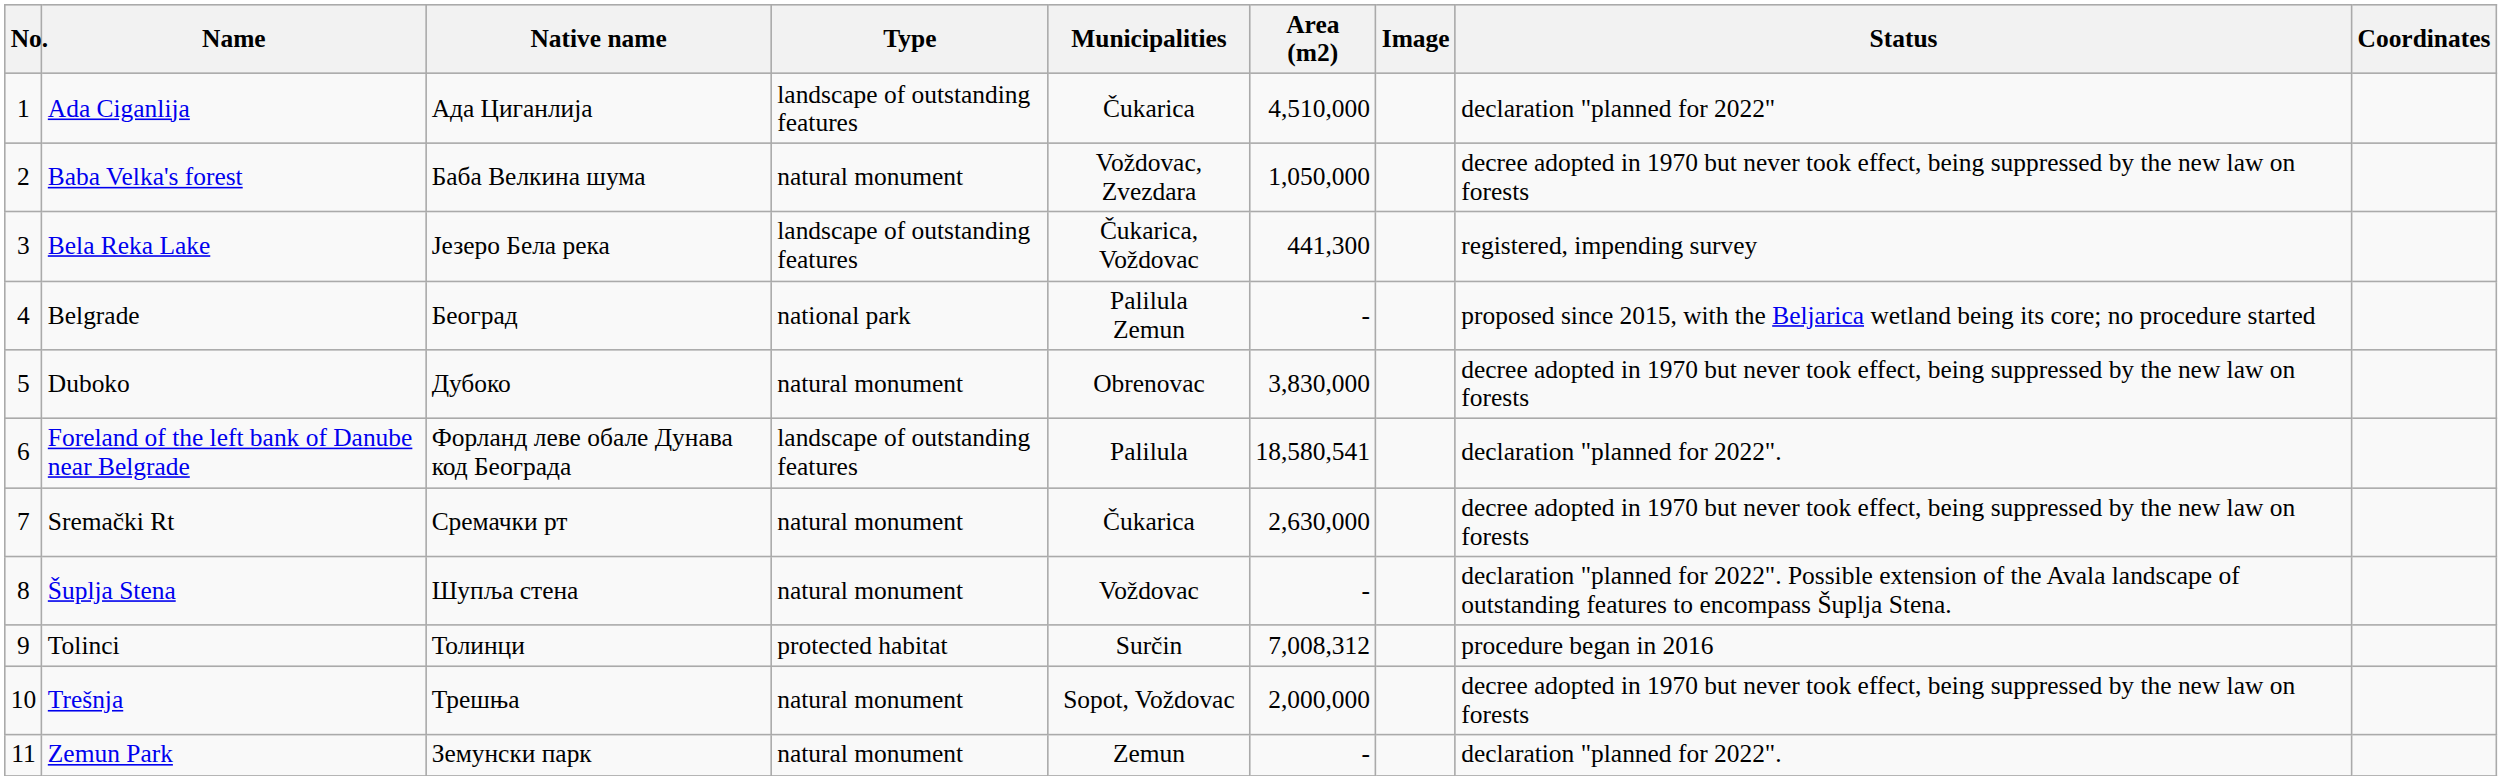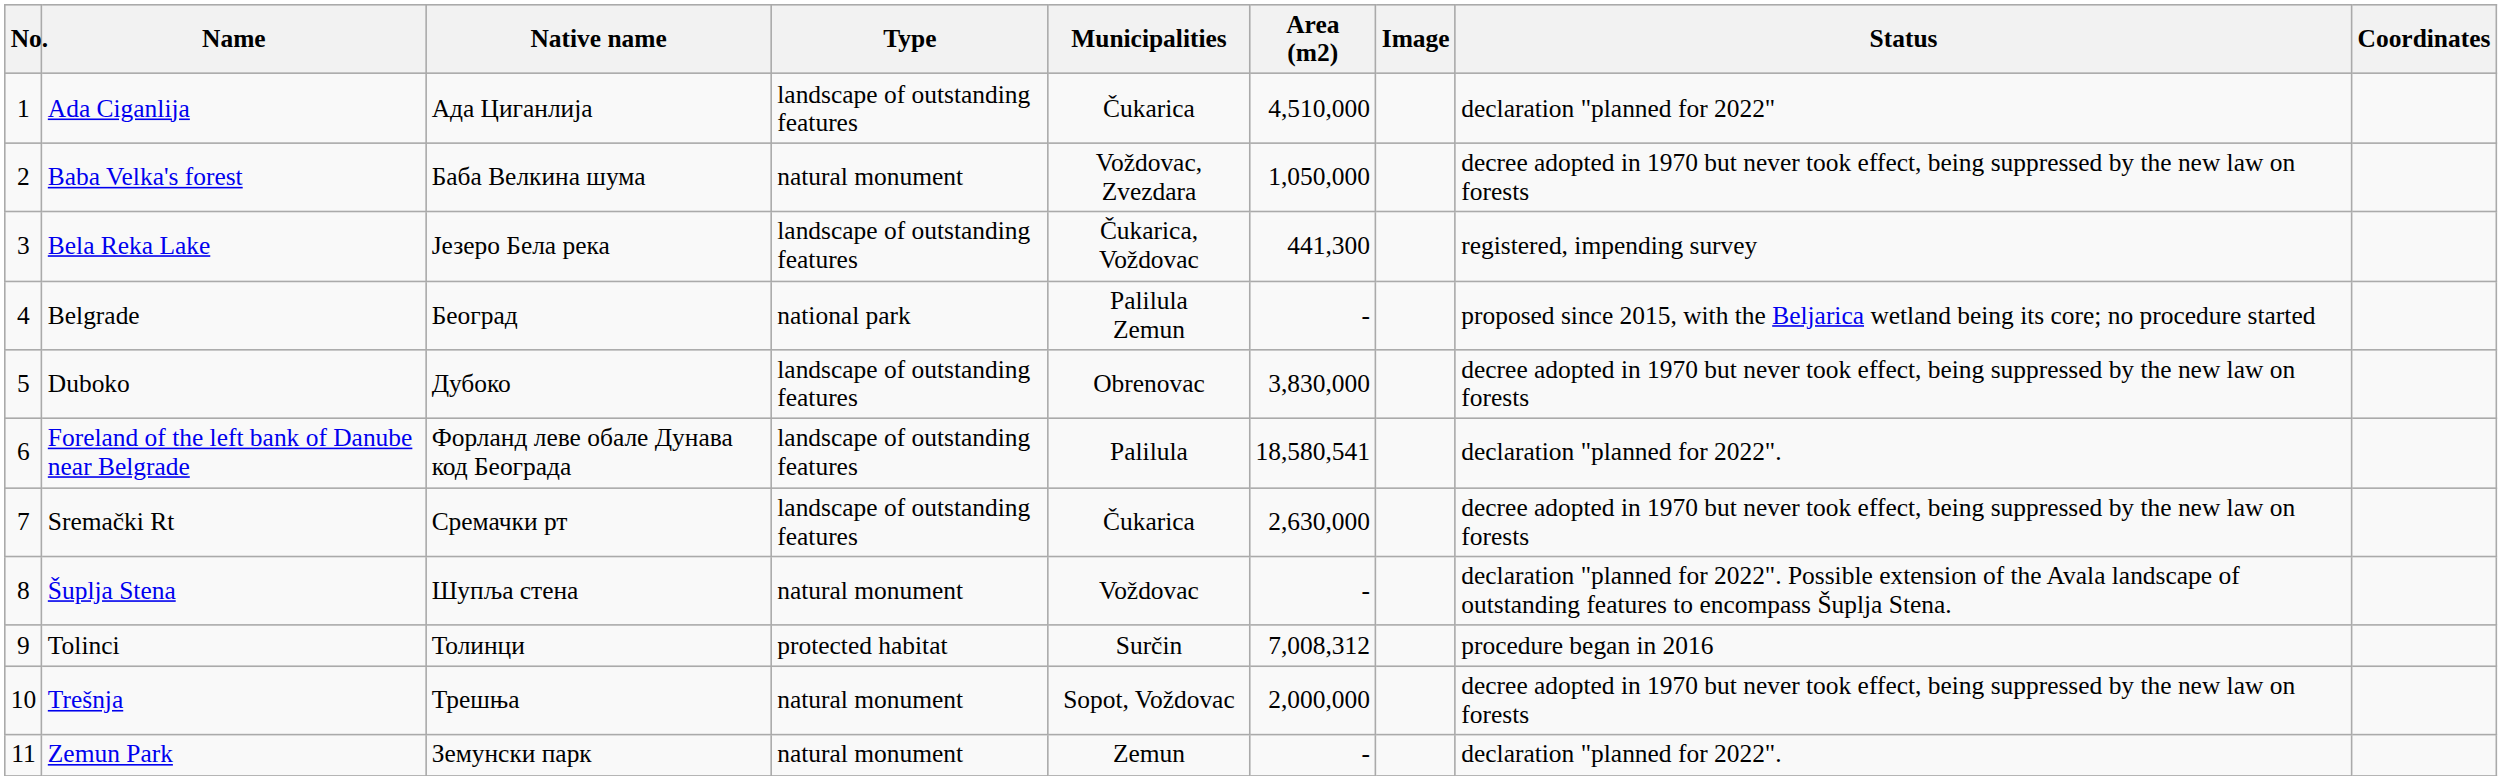Duboko | Type: natural monument -> landscape of outstanding features
Sremački Rt | Type: natural monument -> landscape of outstanding features
